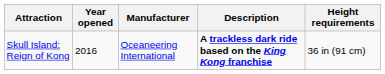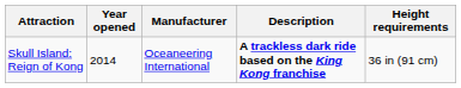Skull Island: Reign of Kong | Year opened: 2016 -> 2014
